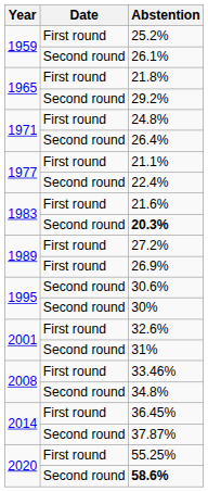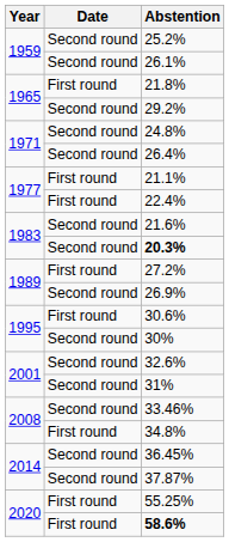25.2% | Date: First round -> Second round
24.8% | Date: First round -> Second round
22.4% | Date: Second round -> First round
21.6% | Date: First round -> Second round
26.9% | Date: First round -> Second round
30.6% | Date: Second round -> First round
32.6% | Date: First round -> Second round
33.46% | Date: First round -> Second round
34.8% | Date: Second round -> First round
36.45% | Date: First round -> Second round
58.6% | Date: Second round -> First round
